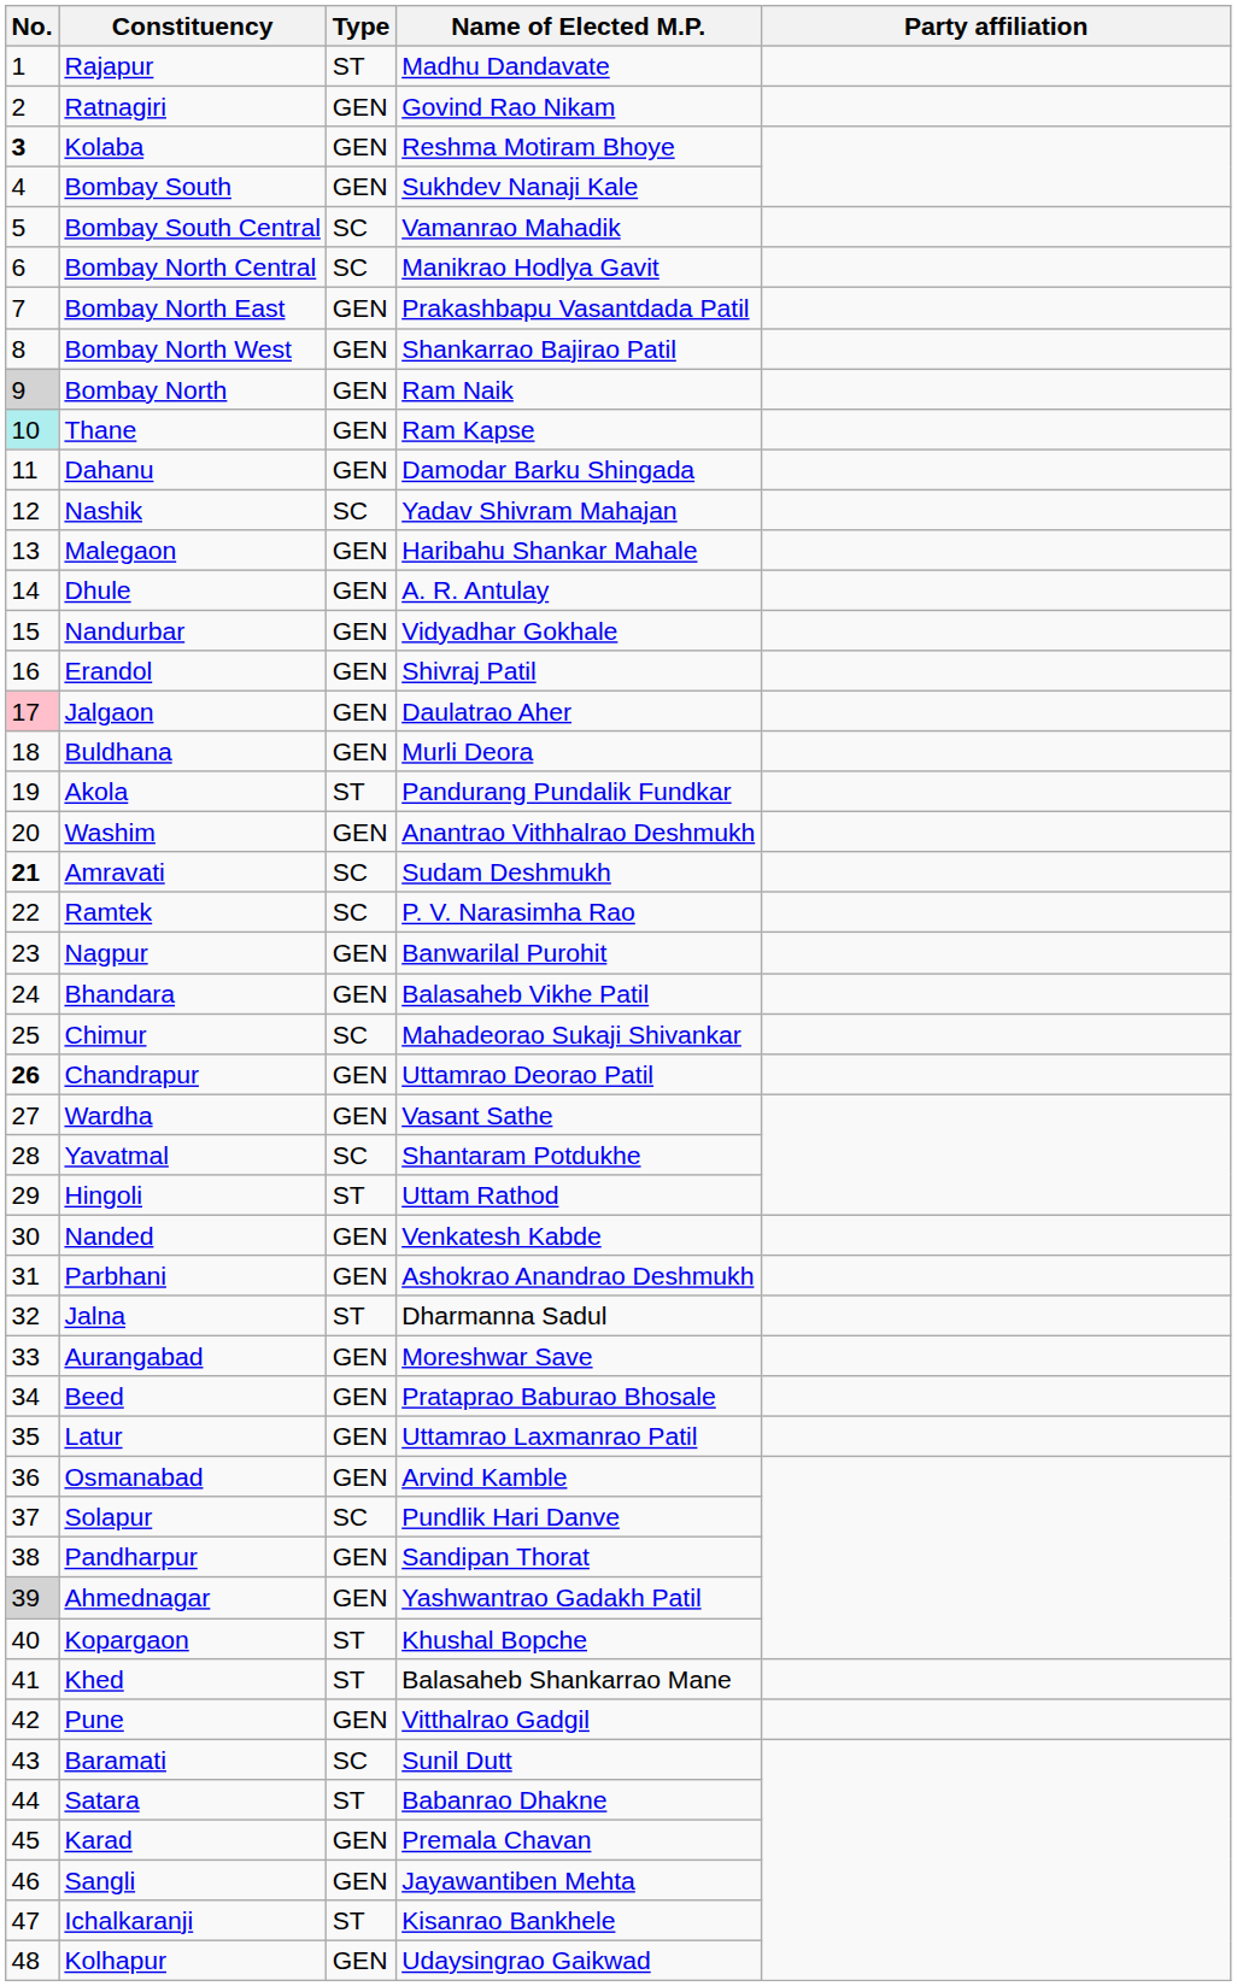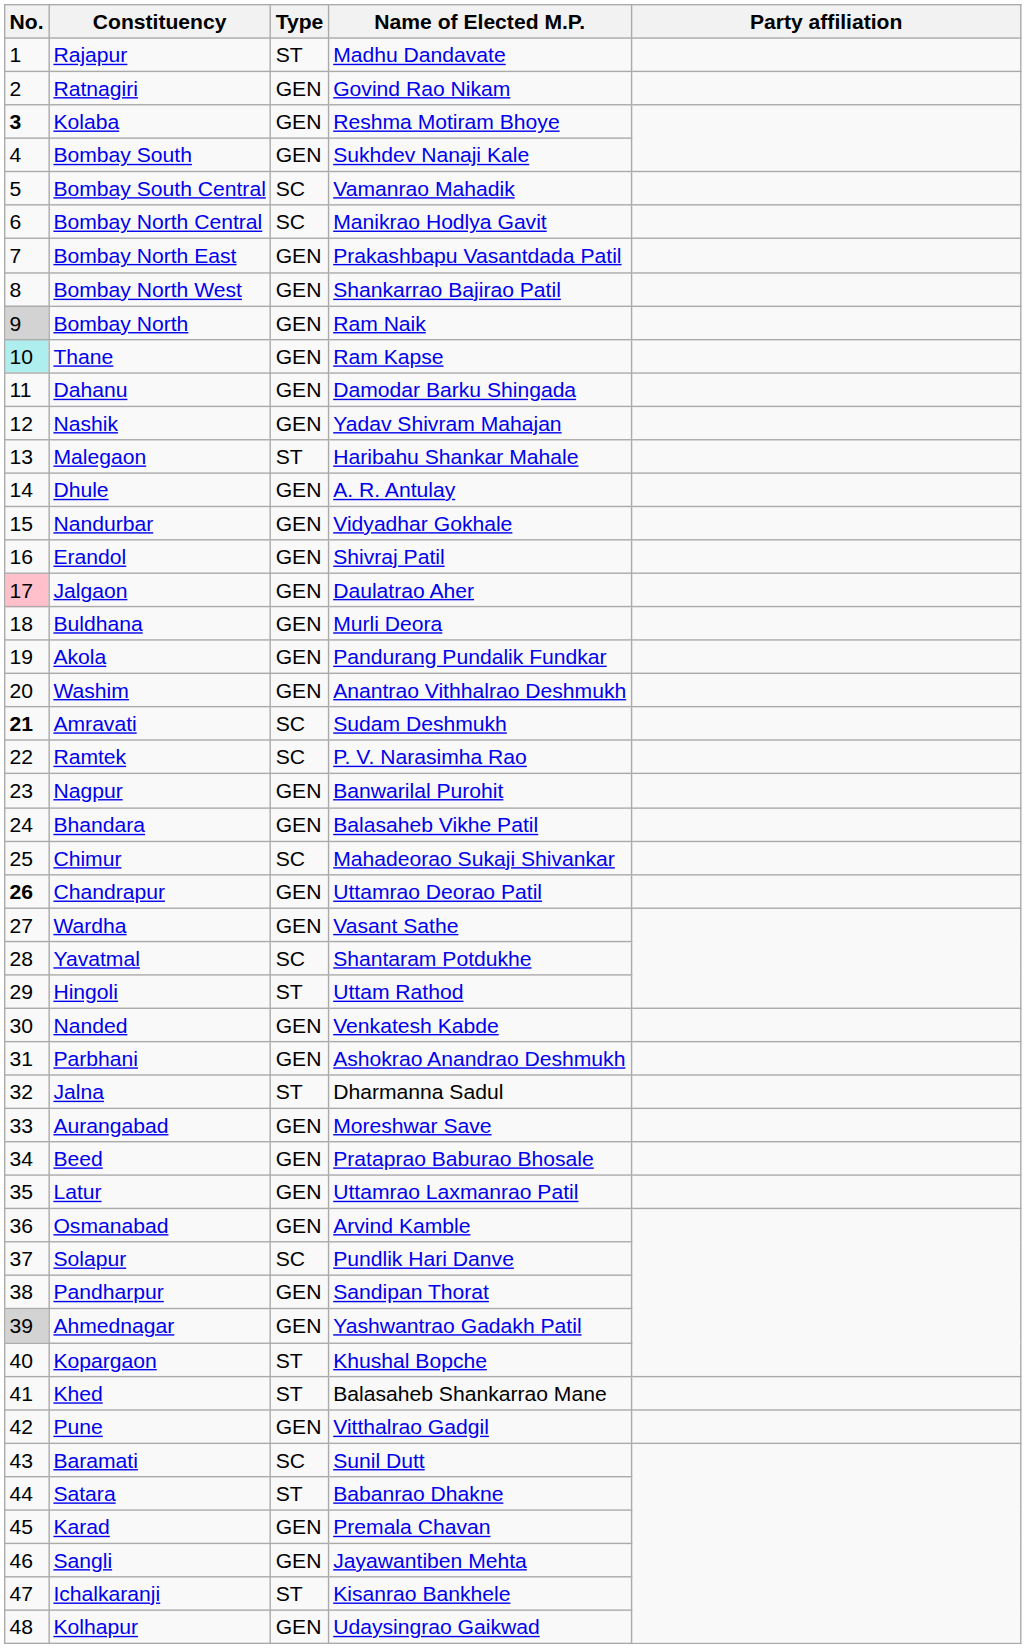Nashik | Type: SC -> GEN
Malegaon | Type: GEN -> ST
Akola | Type: ST -> GEN
